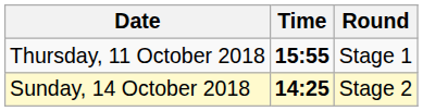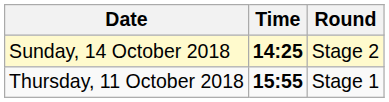rows swapped: Thursday, 11 October 2018 <-> Sunday, 14 October 2018
